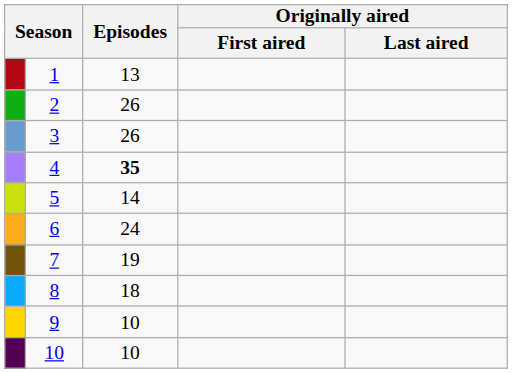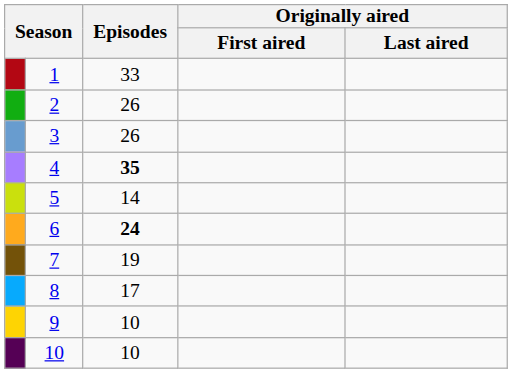1 | Episodes: 13 -> 33
6 | Episodes: normal -> bold
8 | Episodes: 18 -> 17
